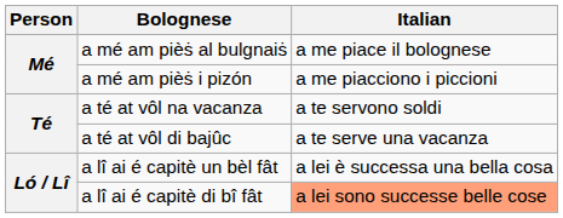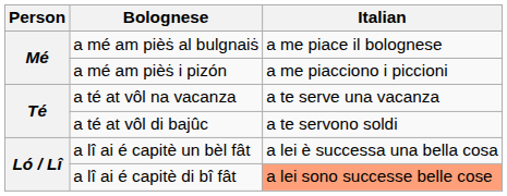a té at vôl na vacanza | Italian: a te servono soldi -> a te serve una vacanza
a té at vôl di bajûc | Italian: a te serve una vacanza -> a te servono soldi
